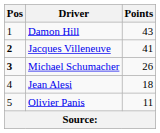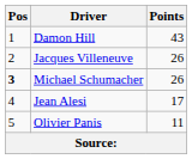Jacques Villeneuve | Pos: bold -> normal
Jacques Villeneuve | Points: 41 -> 26
Jean Alesi | Points: 18 -> 17
